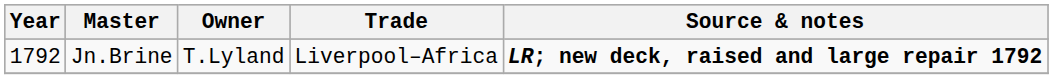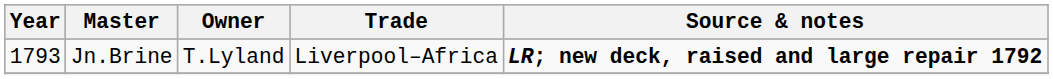Jn.Brine | Year: 1792 -> 1793
